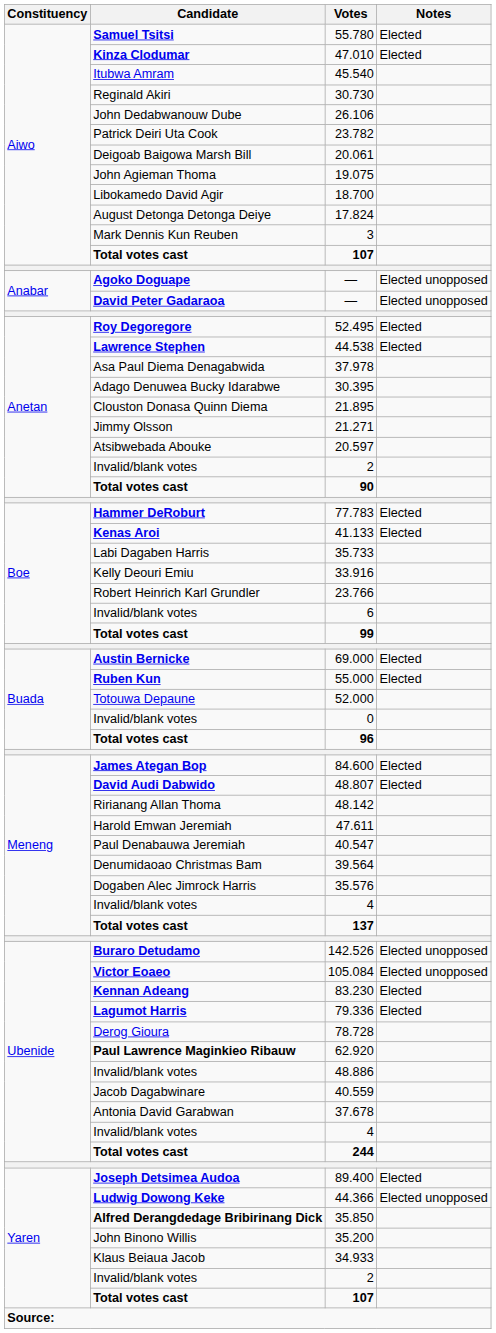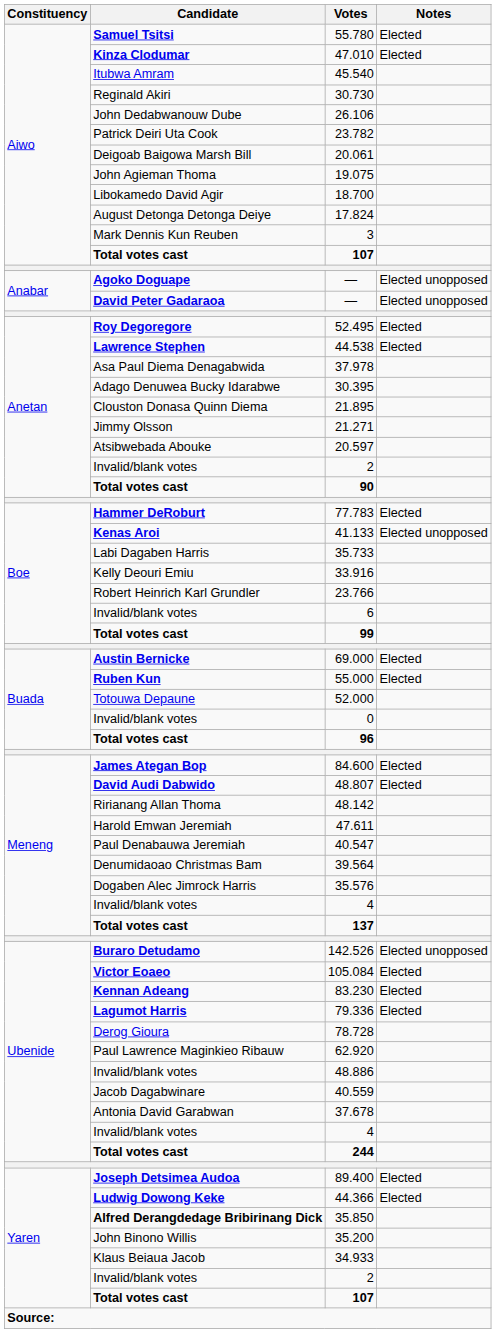41.133 | Notes: Elected -> Elected unopposed
105.084 | Notes: Elected unopposed -> Elected
62.920 | Candidate: bold -> normal
44.366 | Notes: Elected unopposed -> Elected
